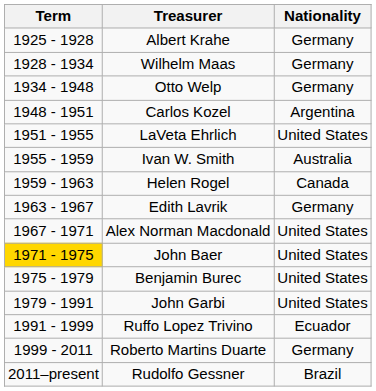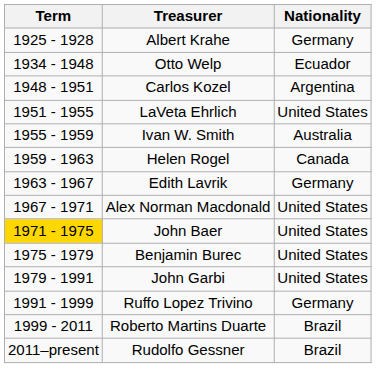- row: 1928 - 1934 | Wilhelm Maas | Germany
Otto Welp | Nationality: Germany -> Ecuador
Ruffo Lopez Trivino | Nationality: Ecuador -> Germany
Roberto Martins Duarte | Nationality: Germany -> Brazil
